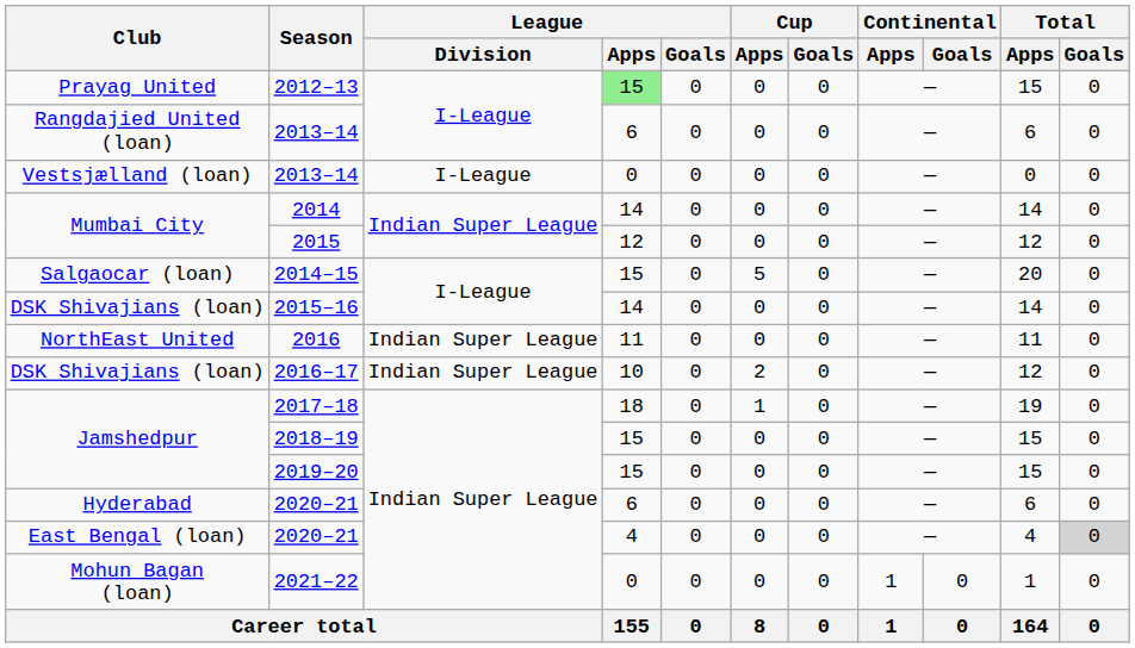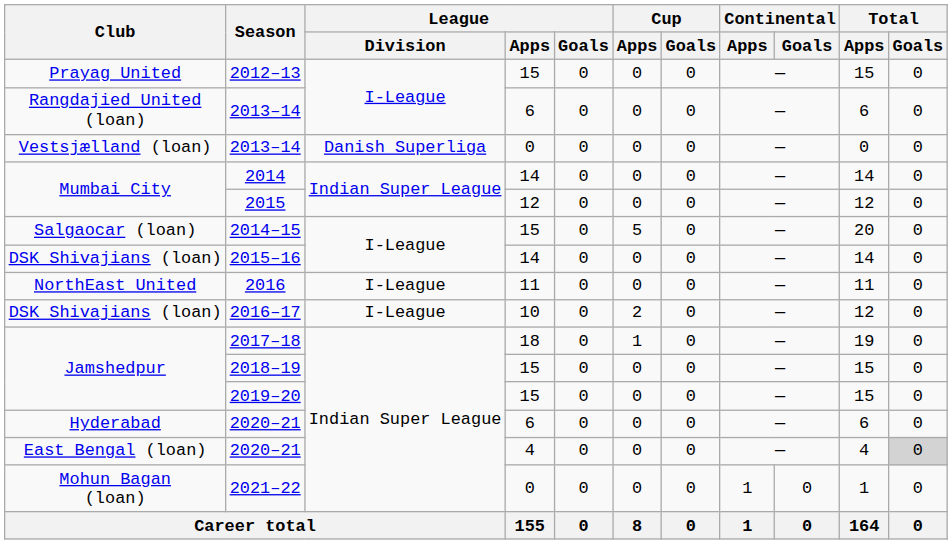2012–13 | League / Apps: lightgreen background -> no background
Vestsjælland (loan) / 2013–14 | League / Division: I-League -> Danish Superliga
2016 | League / Division: Indian Super League -> I-League
2016–17 | League / Division: Indian Super League -> I-League
